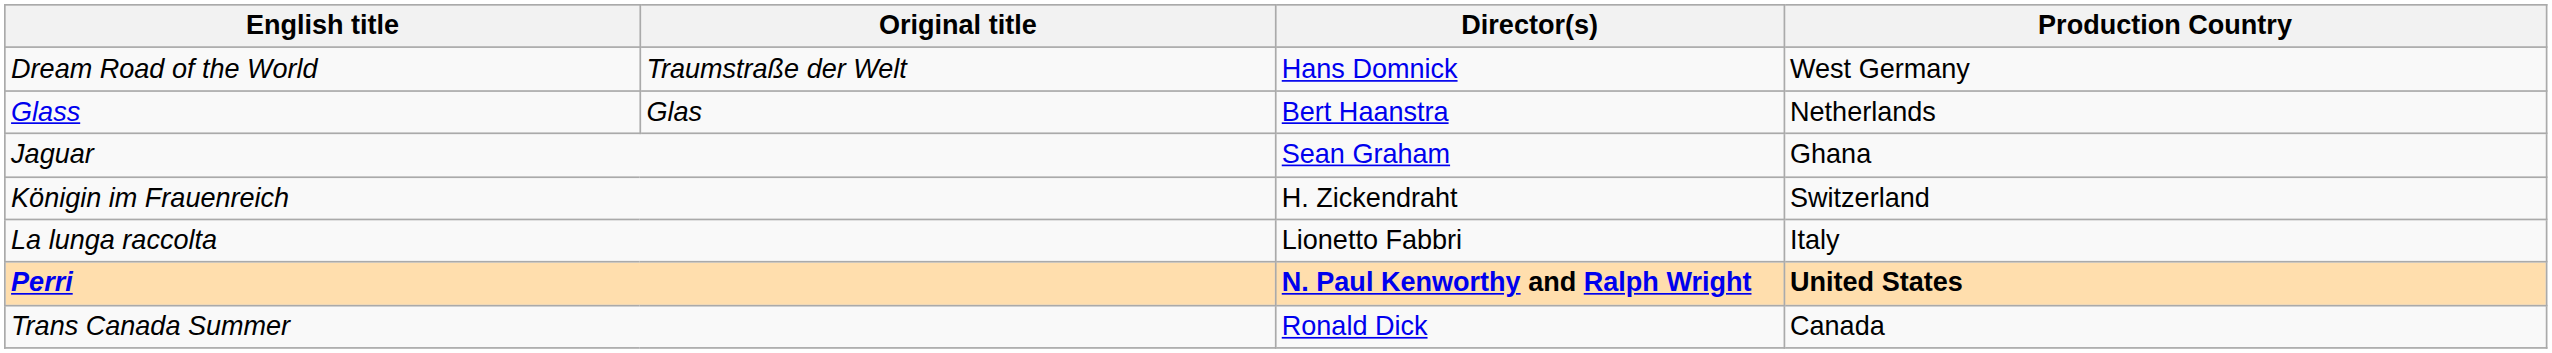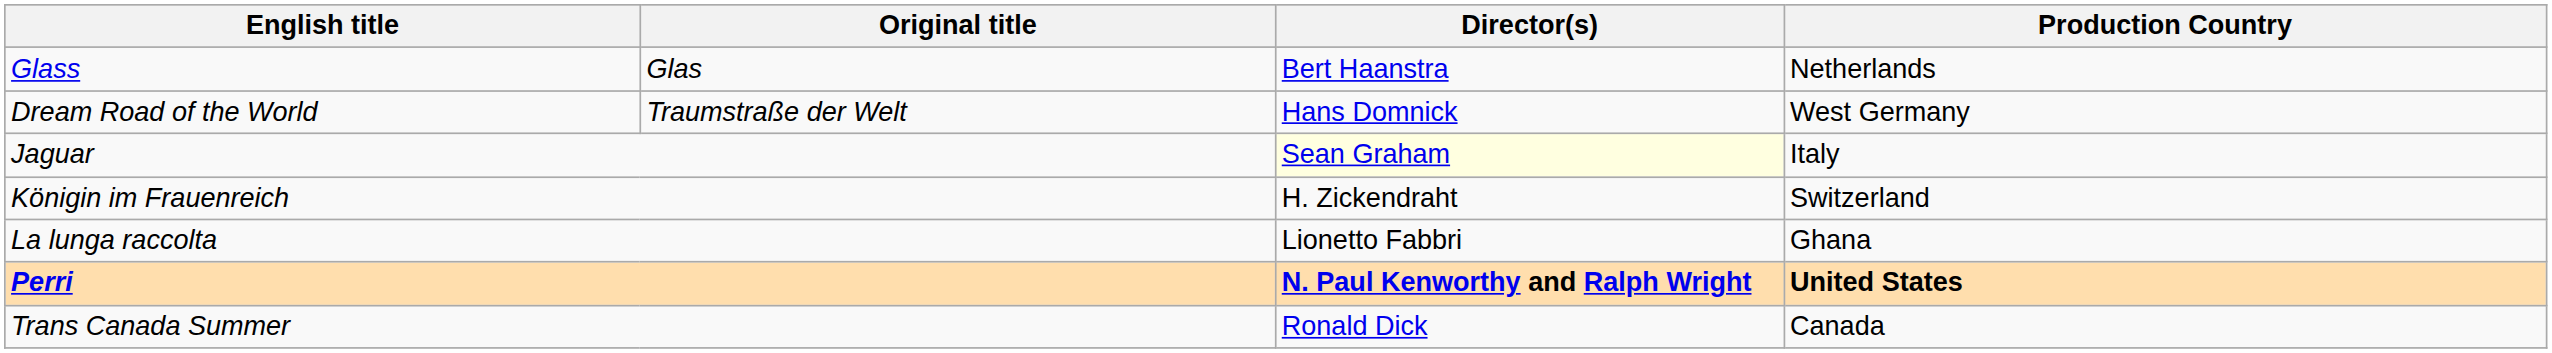rows swapped: Dream Road of the World <-> Glass
Jaguar | Director(s): no background -> lightyellow background
Jaguar | Production Country: Ghana -> Italy
La lunga raccolta | Production Country: Italy -> Ghana
